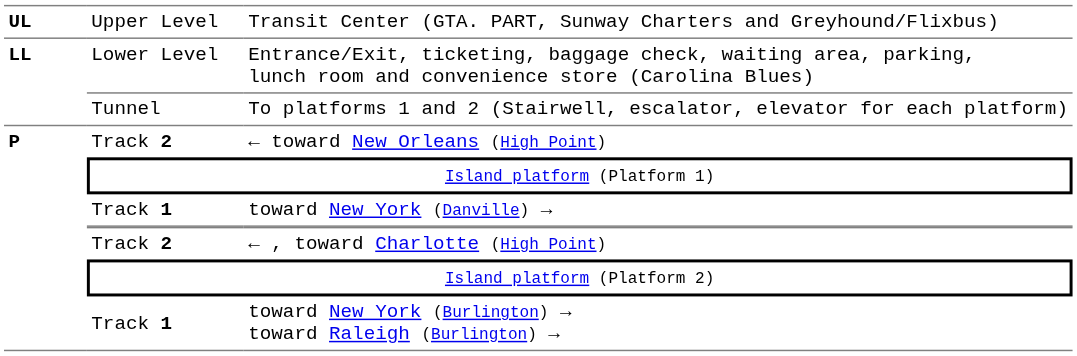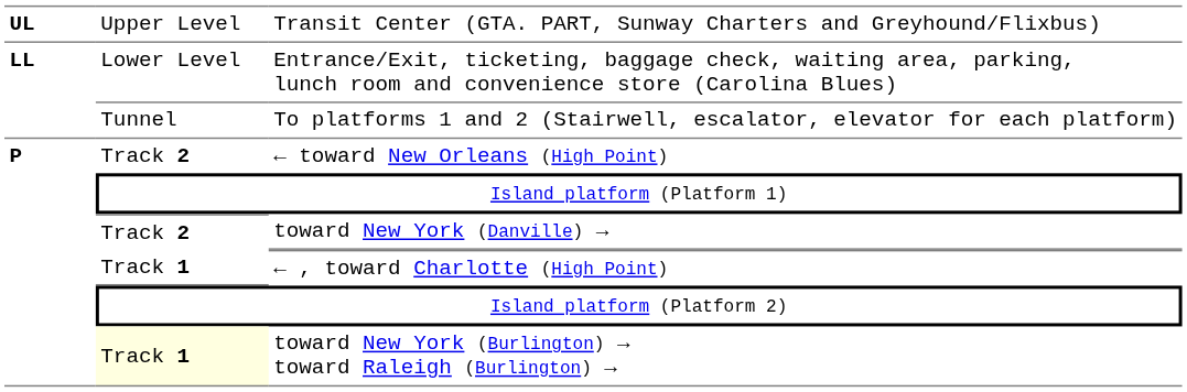toward New York (Danville) → | column 2: Track 1 -> Track 2
← , toward Charlotte (High Point) | column 2: Track 2 -> Track 1
toward New York (Burlington) → toward Raleigh (Burlington) → | column 2: no background -> lightyellow background
